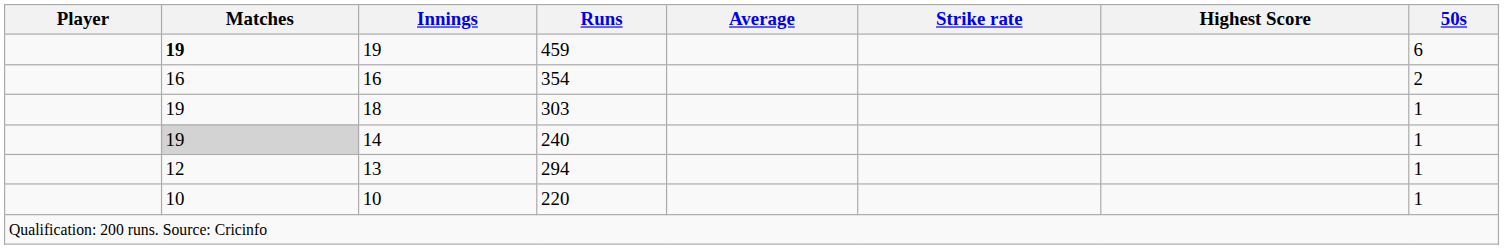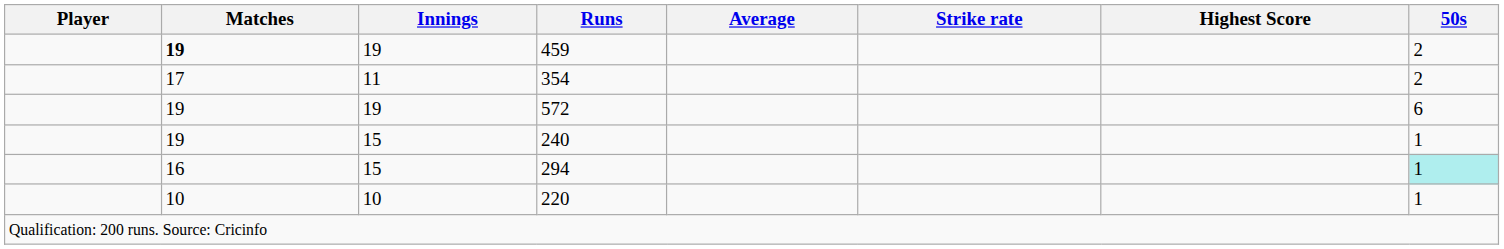459 | 50s: 6 -> 2
354 | Matches: 16 -> 17
354 | Innings: 16 -> 11
+ row: 19 | 19 | 572 | 6
- row: 19 | 18 | 303 | 1
240 | Matches: lightgrey background -> no background
240 | Innings: 14 -> 15
294 | Matches: 12 -> 16
294 | Innings: 13 -> 15
294 | 50s: no background -> paleturquoise background
